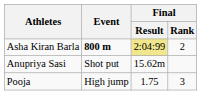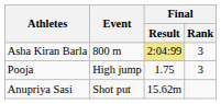Asha Kiran Barla | Event: bold -> normal
Asha Kiran Barla | Final / Rank: 2 -> 3
rows swapped: Anupriya Sasi <-> Pooja
